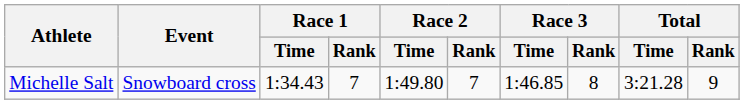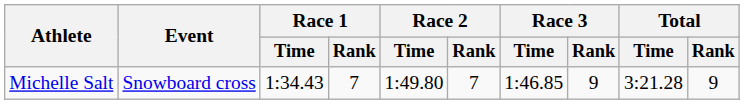Michelle Salt | Race 3 / Rank: 8 -> 9
